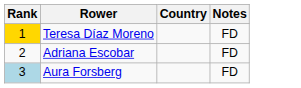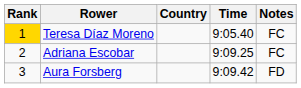+ column: Time | 9:05.40 | 9:09.25 | 9:09.42
Teresa Díaz Moreno | Notes: FD -> FC
Adriana Escobar | Notes: FD -> FC
Aura Forsberg | Rank: lightblue background -> no background
